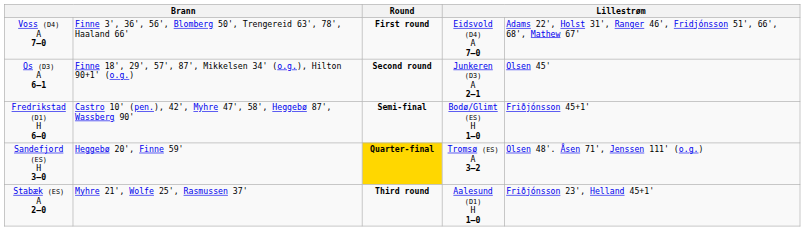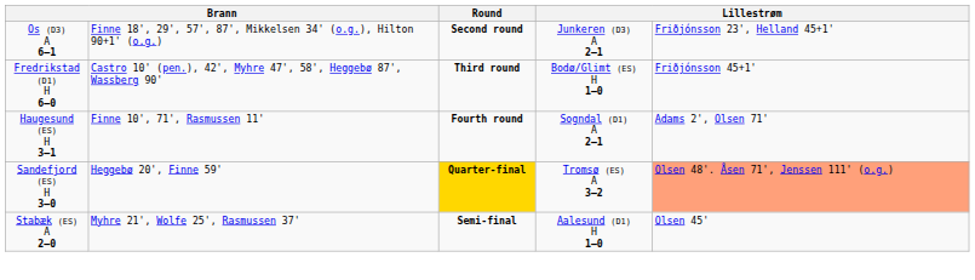- row: Voss (D4) A 7–0 | Finne 3', 36', 56', Blomberg 50', Trengereid 63', 78', Haaland 66' | First round | Eidsvold (D4) A 7–0 | Adams 22', Holst 31', Ranger 46', Fridjónsson 51', 66', 68', Mathew 67'
Os (D3) A 6–1 | column 5: Olsen 45' -> Friðjónsson 23', Helland 45+1'
Fredrikstad (D1) H 6–0 | Round: Semi-final -> Third round
+ row: Haugesund (ES) H 3–1 | Finne 10', 71', Rasmussen 11' | Fourth round | Sogndal (D1) A 2–1 | Adams 2', Olsen 71'
Sandefjord (ES) H 3–0 | column 5: no background -> lightsalmon background
Stabæk (ES) A 2–0 | Round: Third round -> Semi-final
Stabæk (ES) A 2–0 | column 5: Friðjónsson 23', Helland 45+1' -> Olsen 45'
